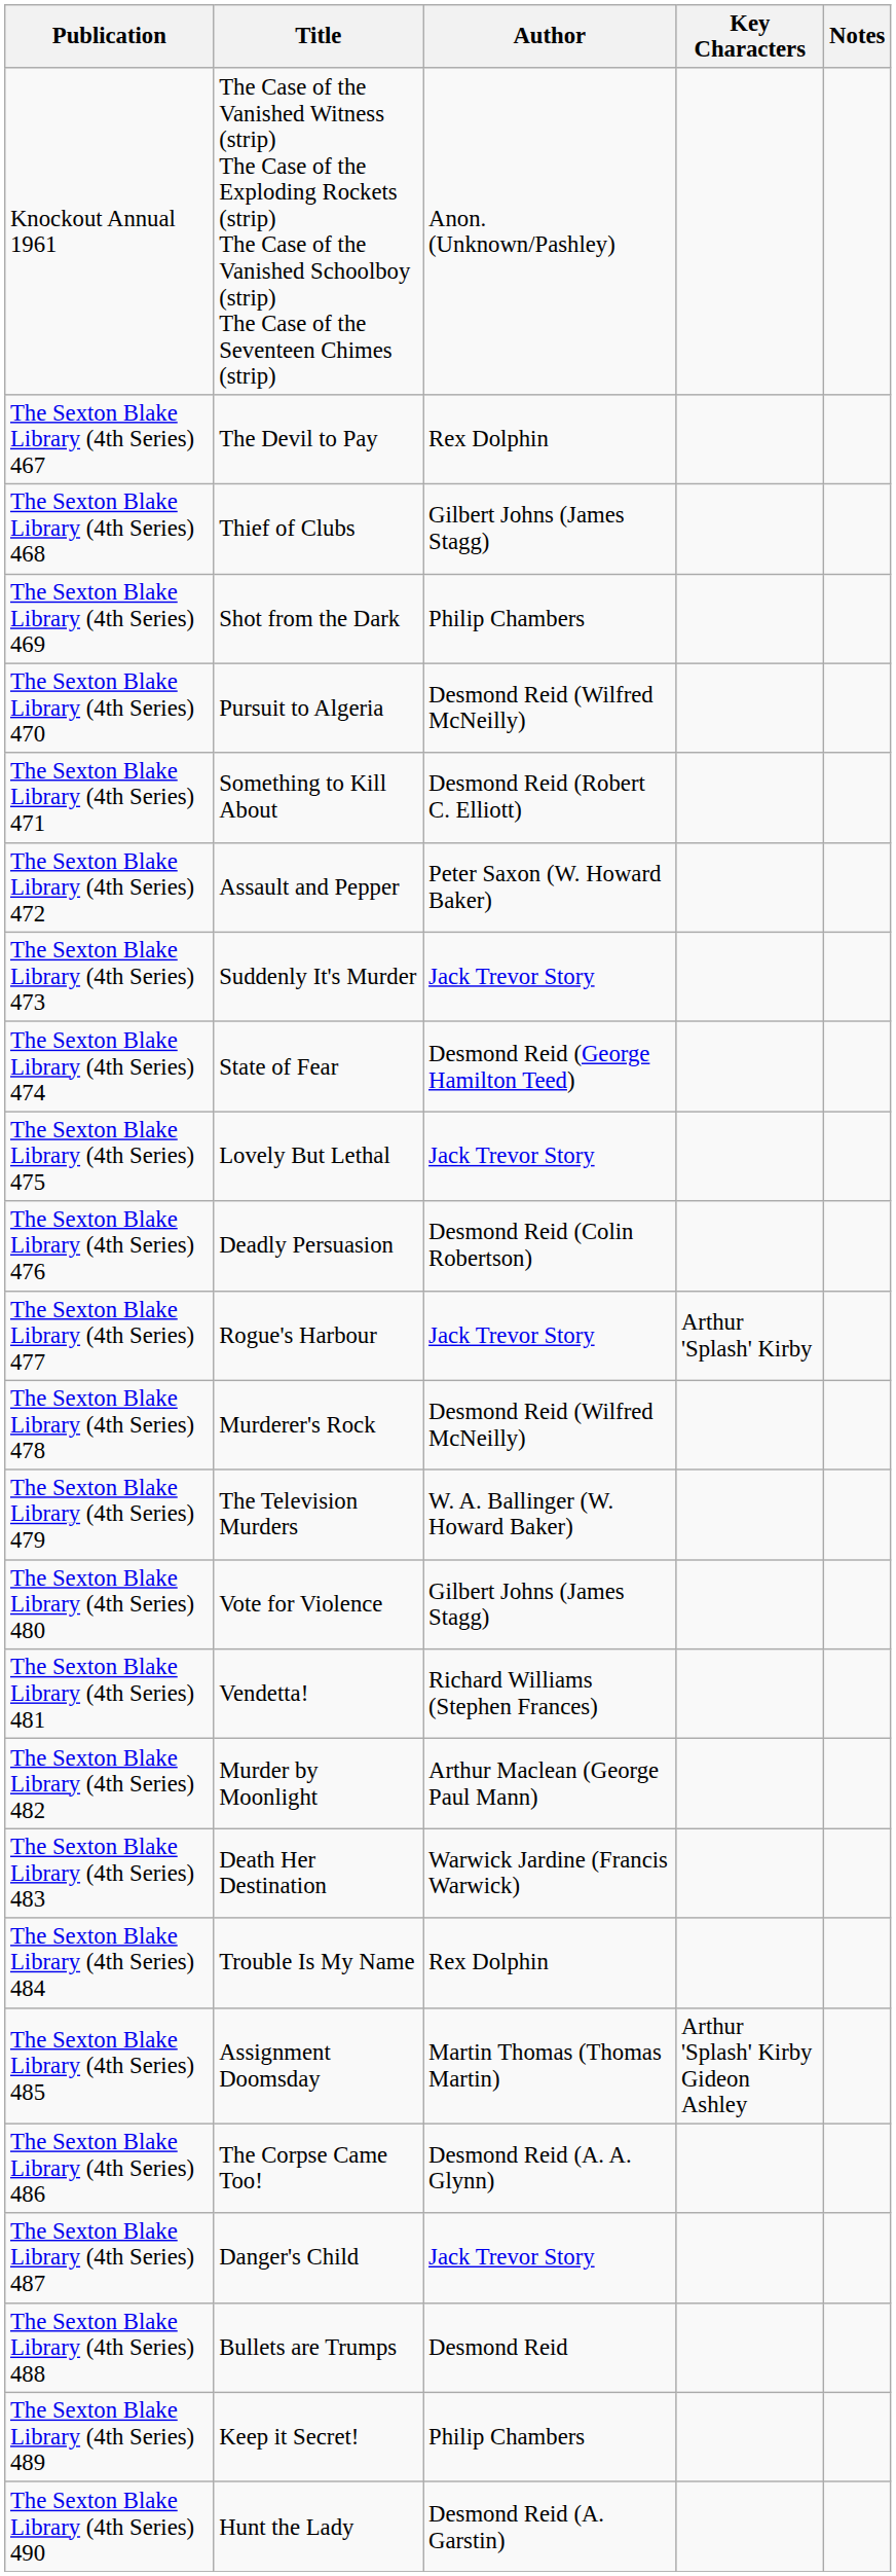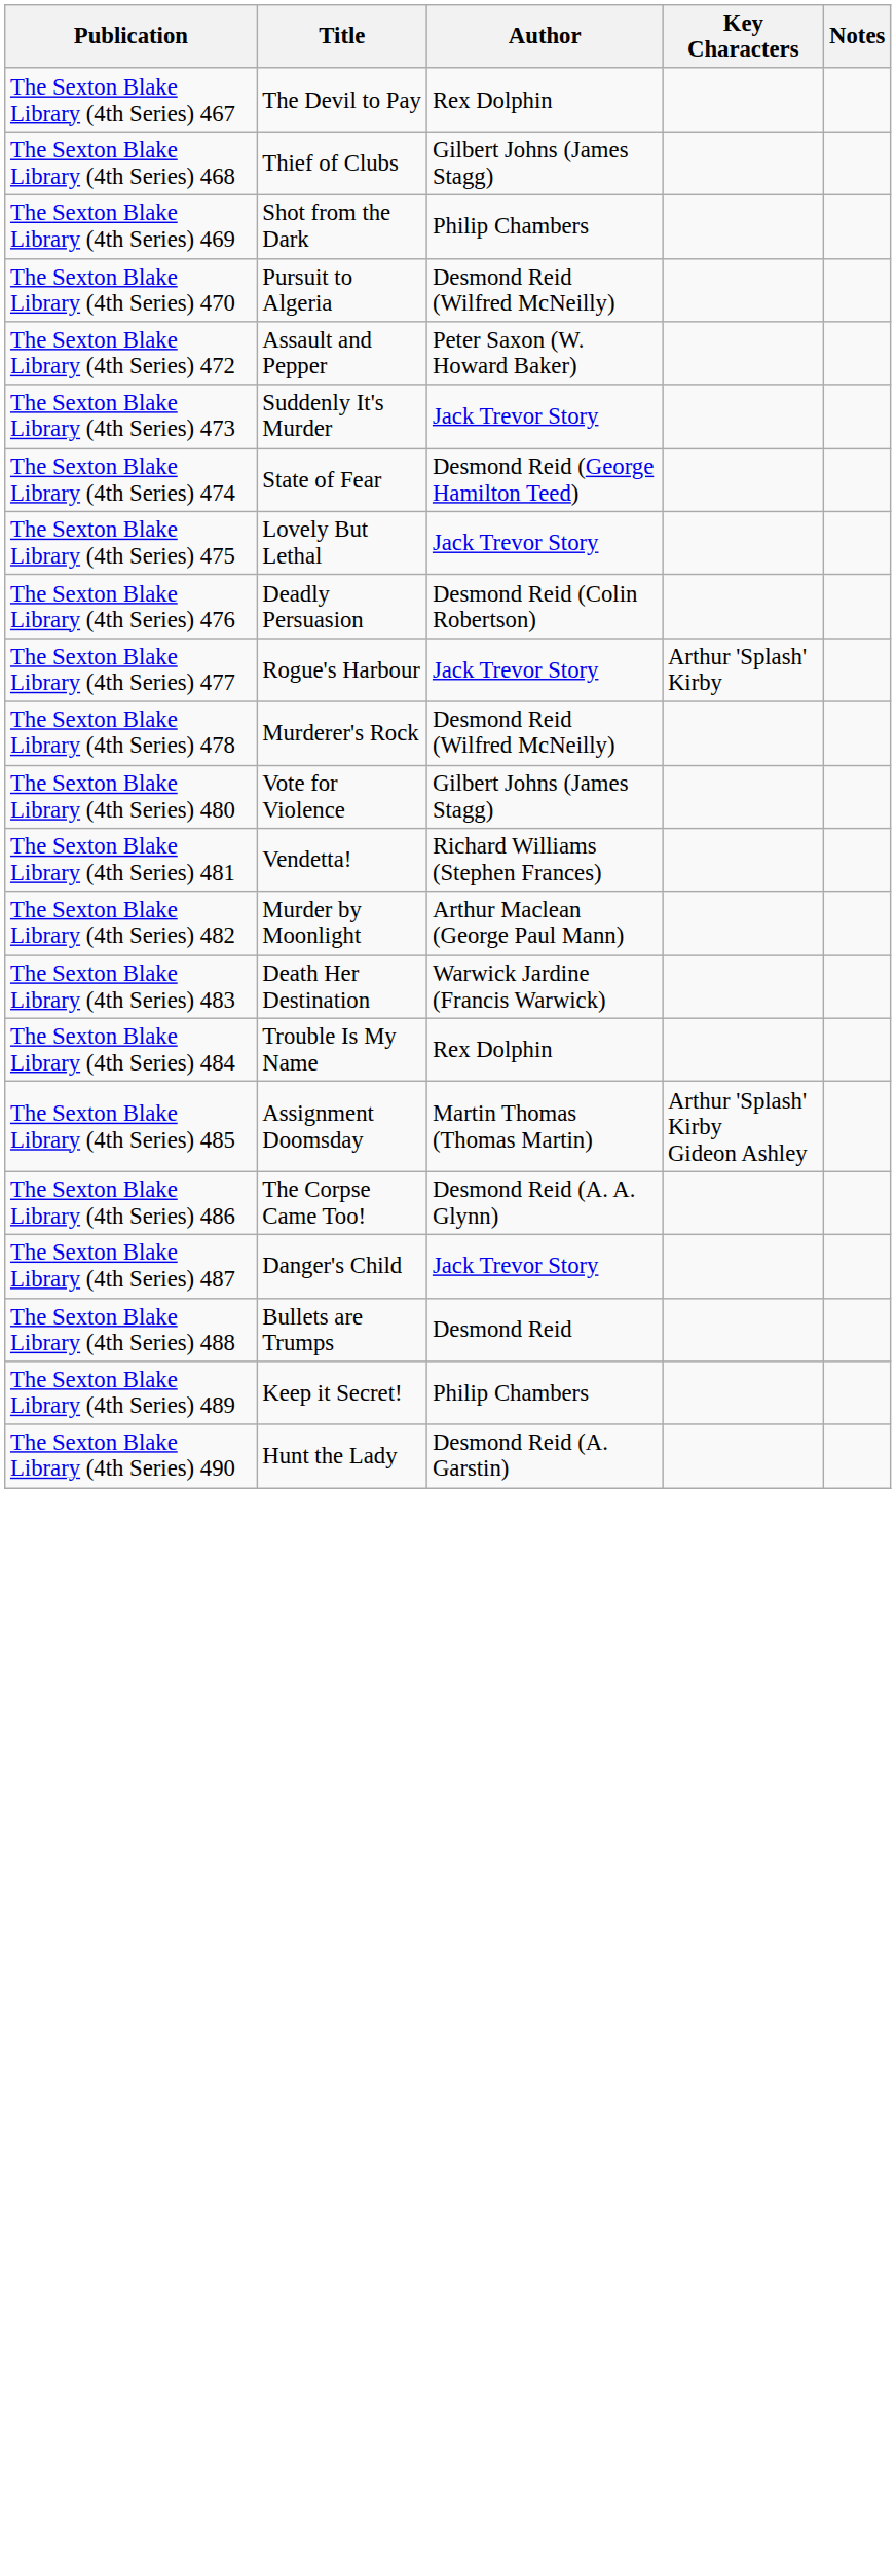- row: Knockout Annual 1961 | The Case of the Vanished Witness (strip) The Case of the Exploding Rockets (strip) The Case of the Vanished Schoolboy (strip) The Case of the Seventeen Chimes (strip) | Anon. (Unknown/Pashley)
- row: The Sexton Blake Library (4th Series) 471 | Something to Kill About | Desmond Reid (Robert C. Elliott)
- row: The Sexton Blake Library (4th Series) 479 | The Television Murders | W. A. Ballinger (W. Howard Baker)
